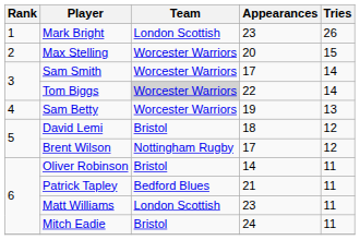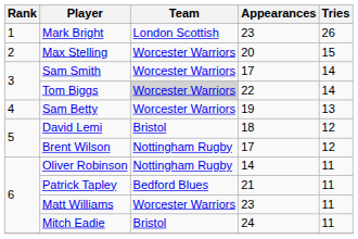Oliver Robinson | Team: Bristol -> Nottingham Rugby
Matt Williams | Team: London Scottish -> Worcester Warriors
